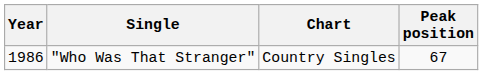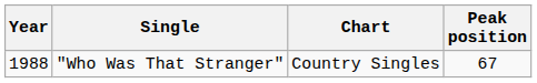"Who Was That Stranger" | Year: 1986 -> 1988
